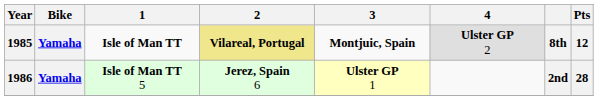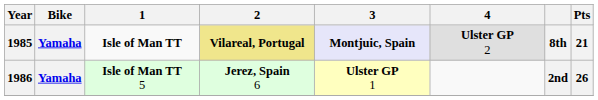1985 | 3: no background -> lavender background
1985 | Pts: 12 -> 21
1986 | Pts: 28 -> 26
